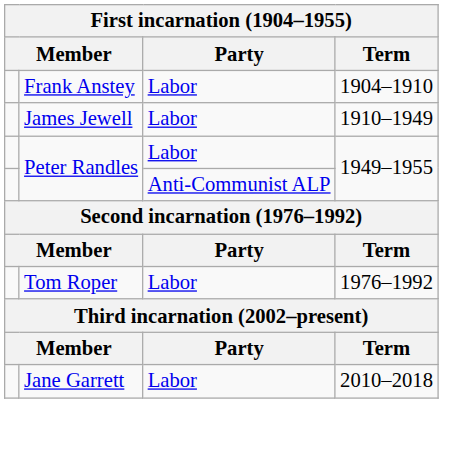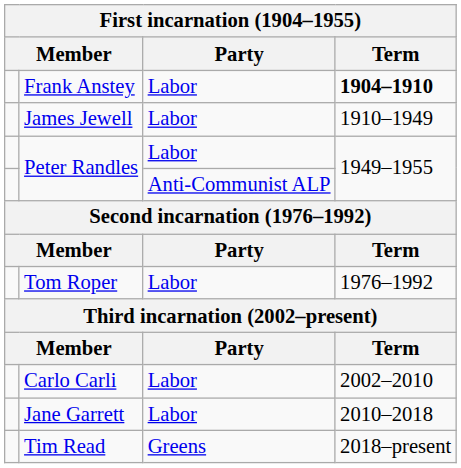Frank Anstey | Term: normal -> bold
+ row: Carlo Carli | Labor | 2002–2010
+ row: Tim Read | Greens | 2018–present
